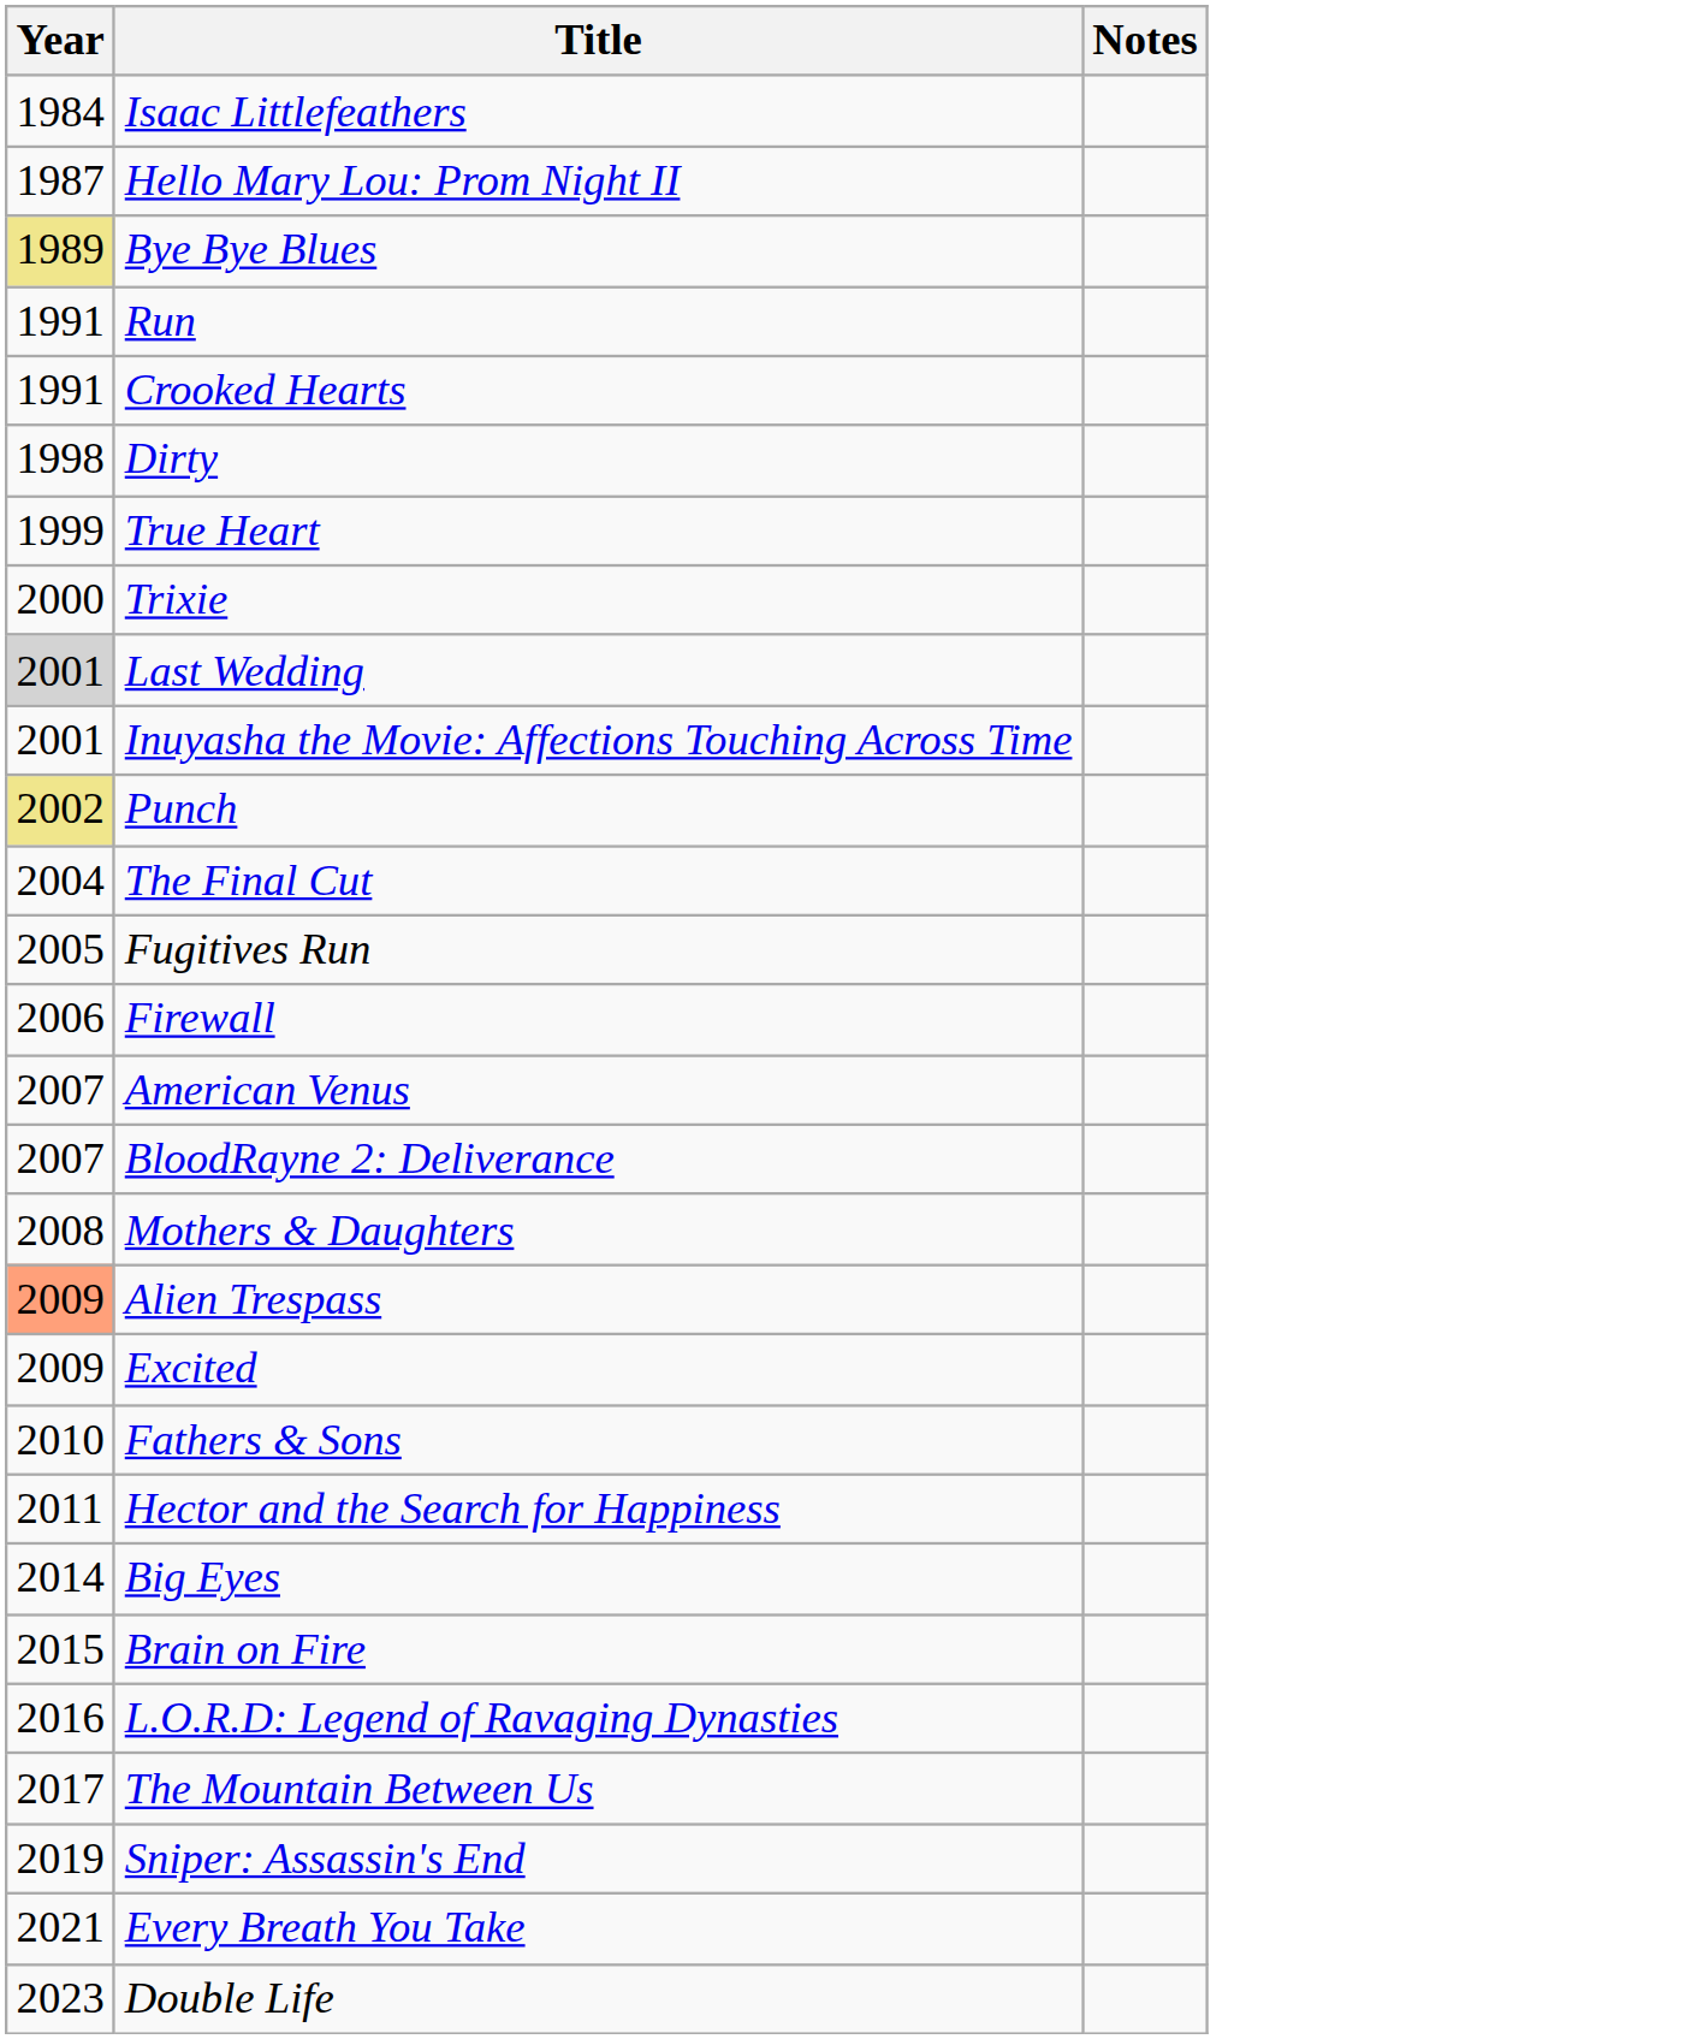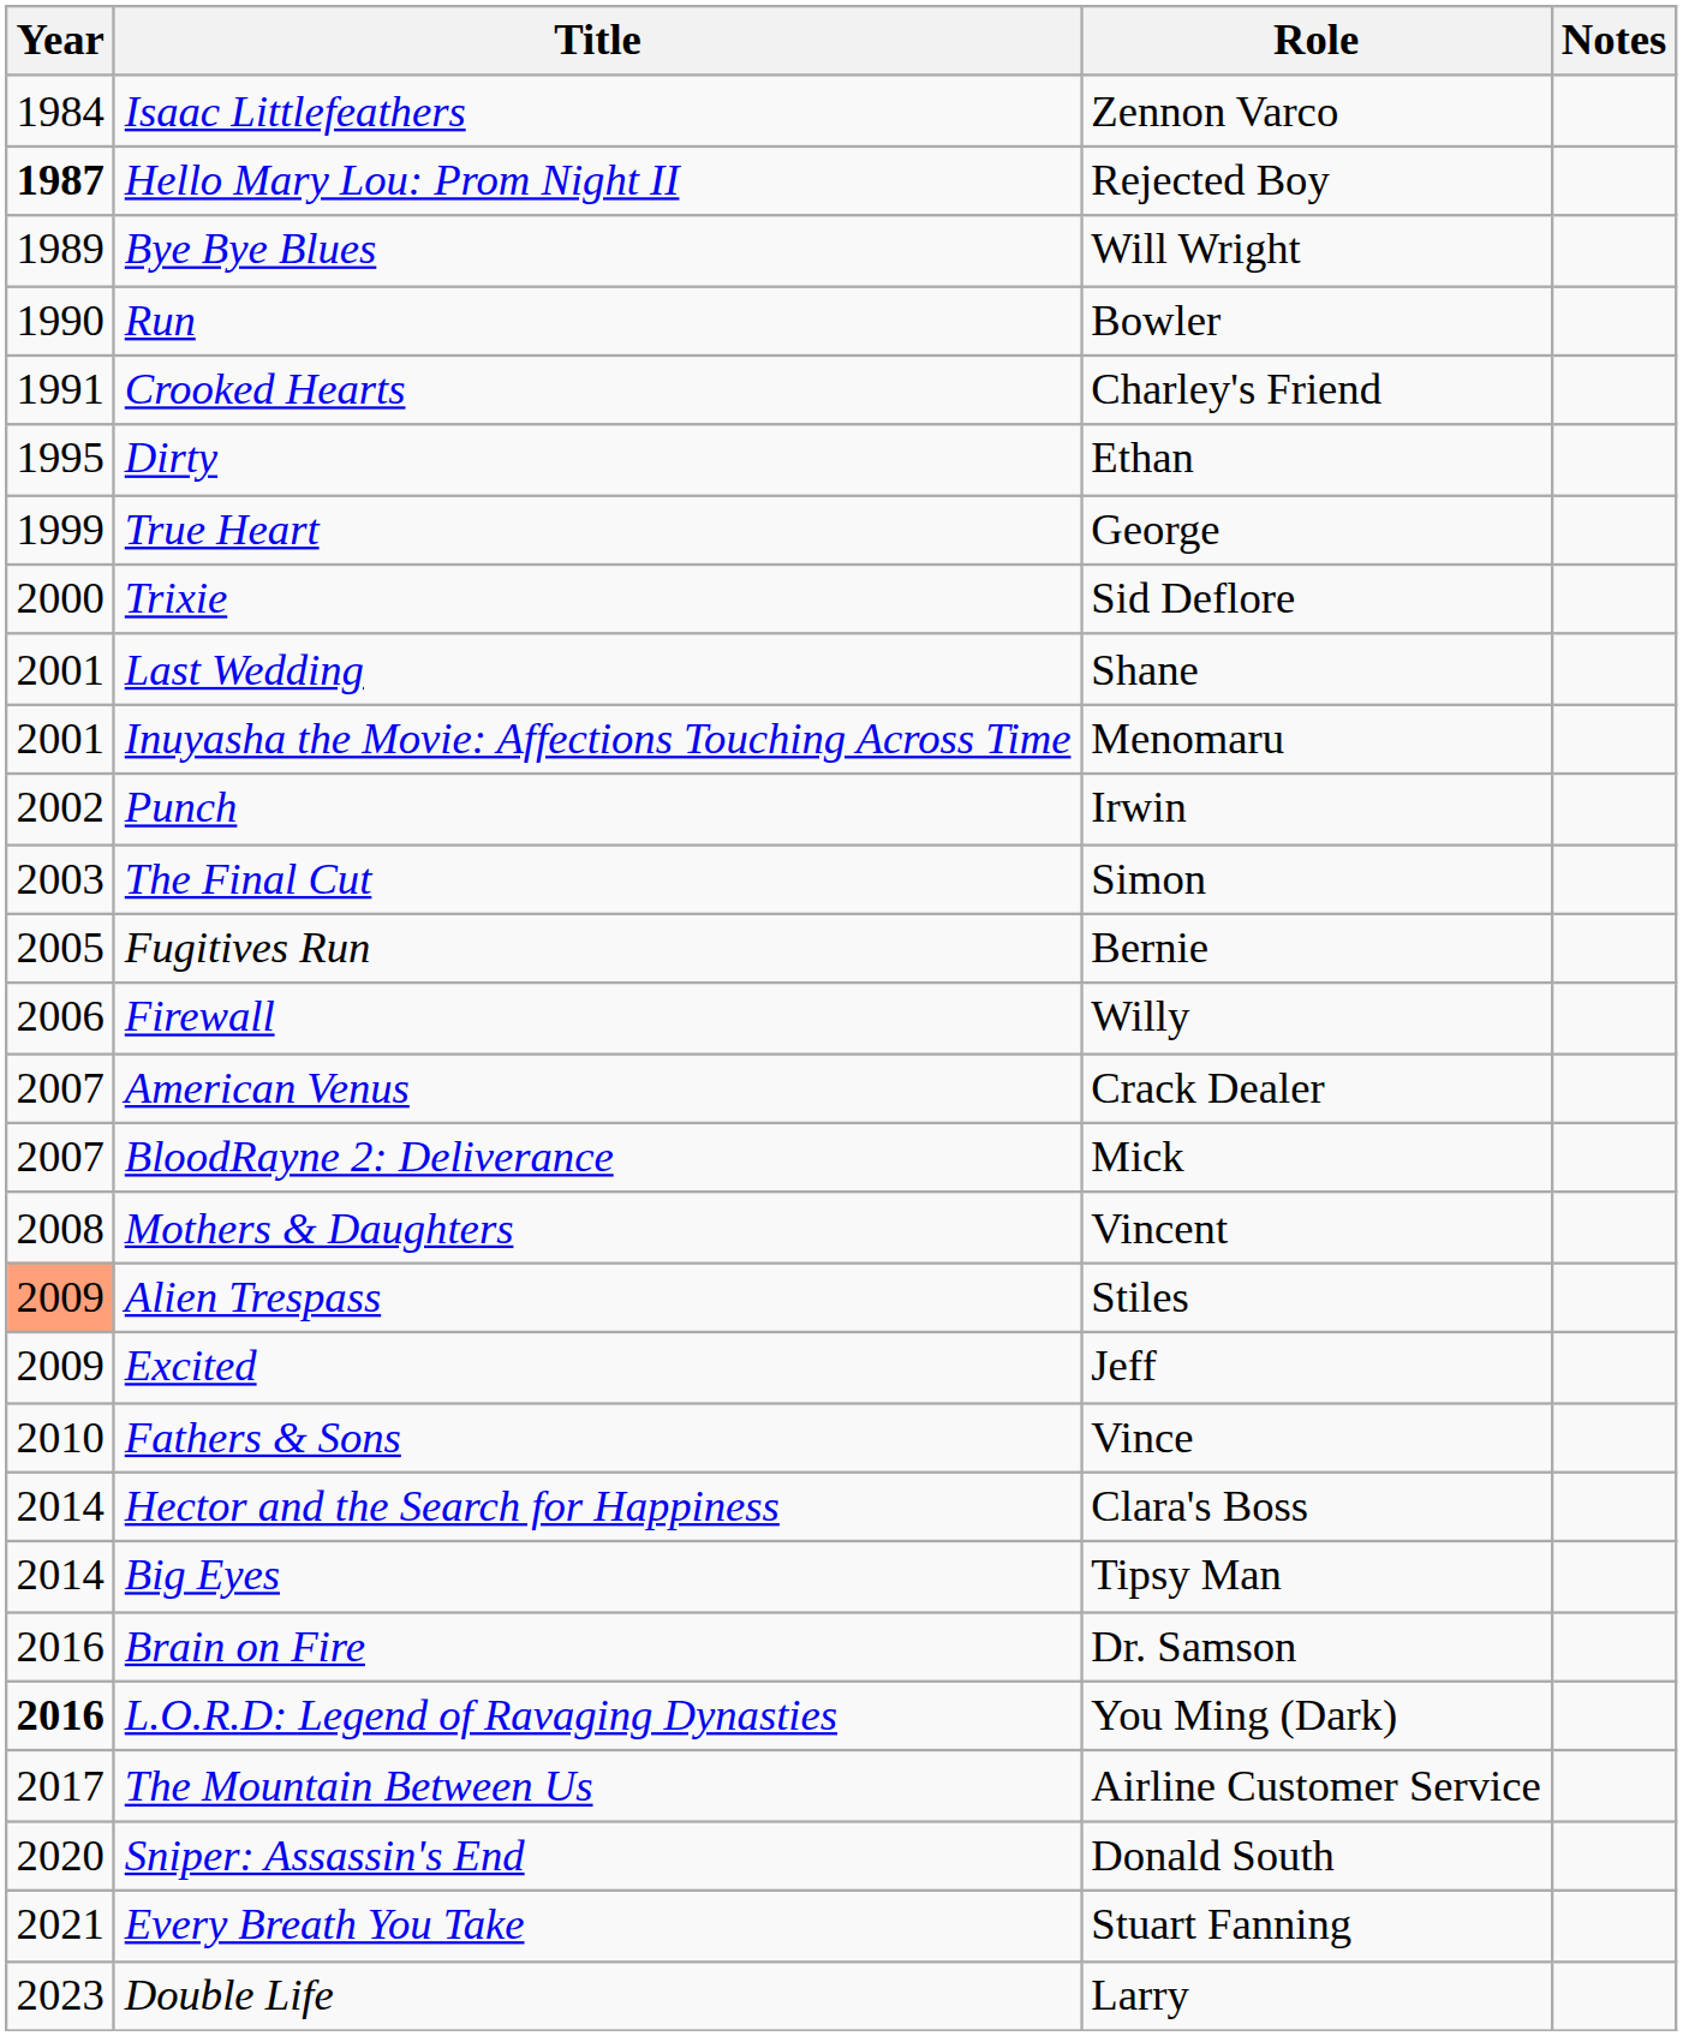+ column: Role | Zennon Varco | Rejected Boy | Will Wright | Bowler | Charley's Friend | Ethan | George | Sid Deflore | Shane | Menomaru | Irwin | Simon | Bernie | Willy | Crack Dealer | Mick | Vincent | Stiles | Jeff | Vince | Clara's Boss | Tipsy Man | Dr. Samson | You Ming (Dark) | Airline Customer Service | Donald South | Stuart Fanning | Larry
Hello Mary Lou: Prom Night II | Year: normal -> bold
Bye Bye Blues | Year: khaki background -> no background
Run | Year: 1991 -> 1990
Dirty | Year: 1998 -> 1995
Last Wedding | Year: lightgrey background -> no background
Punch | Year: khaki background -> no background
The Final Cut | Year: 2004 -> 2003
Hector and the Search for Happiness | Year: 2011 -> 2014
Brain on Fire | Year: 2015 -> 2016
L.O.R.D: Legend of Ravaging Dynasties | Year: normal -> bold
Sniper: Assassin's End | Year: 2019 -> 2020
